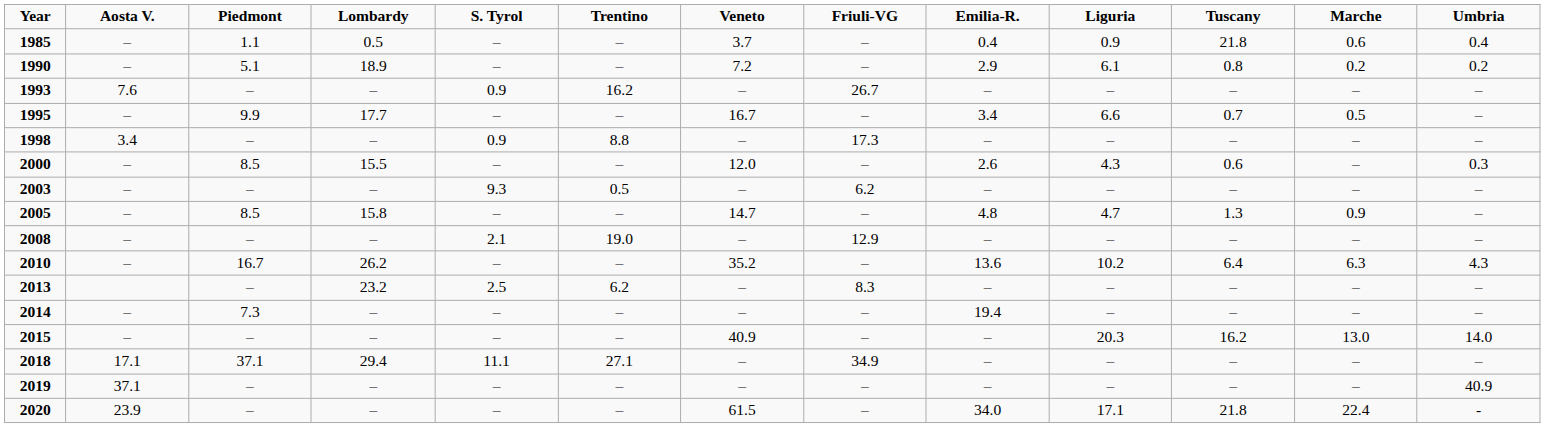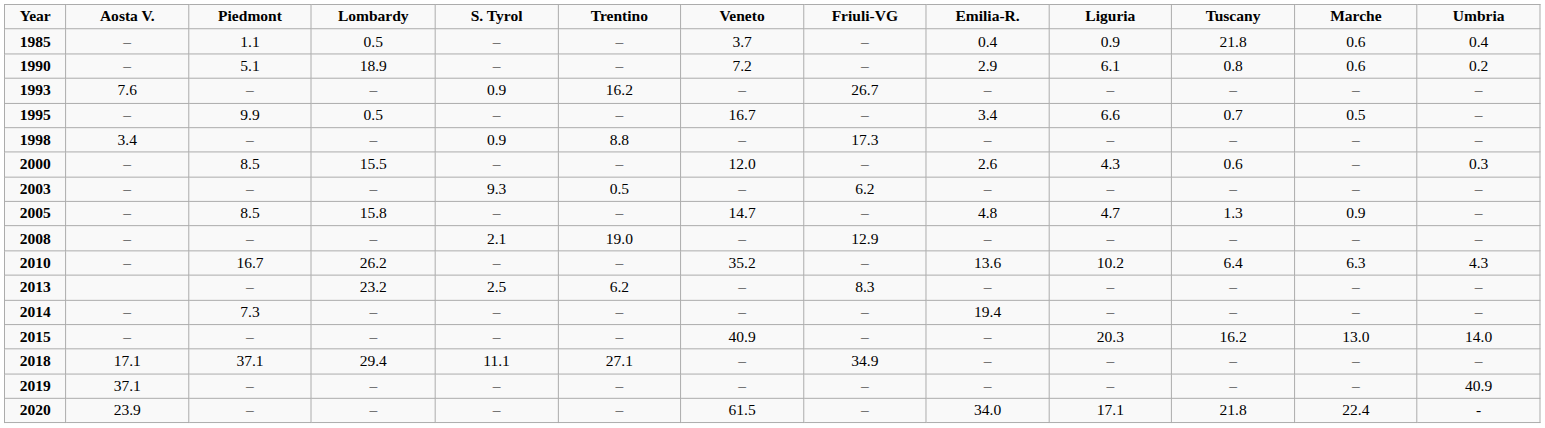1990 | Marche: 0.2 -> 0.6
1995 | Lombardy: 17.7 -> 0.5
